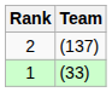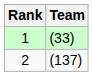rows swapped: 1 <-> 2
